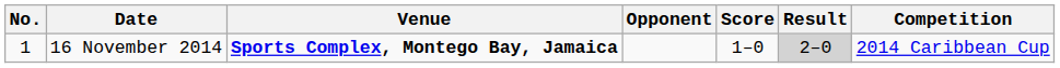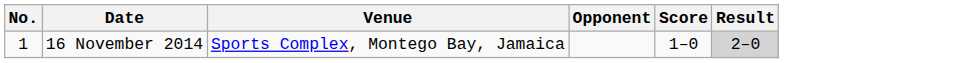- column: Competition | 2014 Caribbean Cup
16 November 2014 | Venue: bold -> normal
